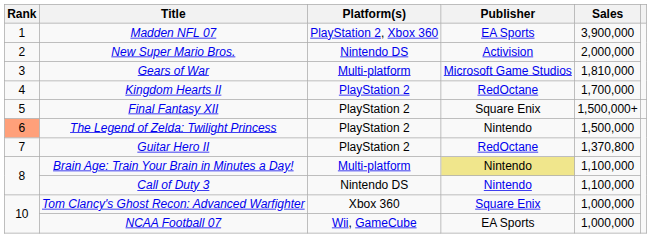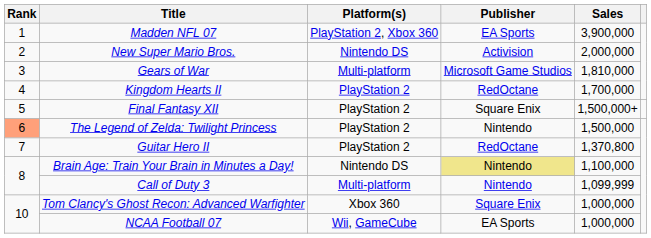Brain Age: Train Your Brain in Minutes a Day! | Platform(s): Multi-platform -> Nintendo DS
Call of Duty 3 | Platform(s): Nintendo DS -> Multi-platform
Call of Duty 3 | Sales: 1,100,000 -> 1,099,999
